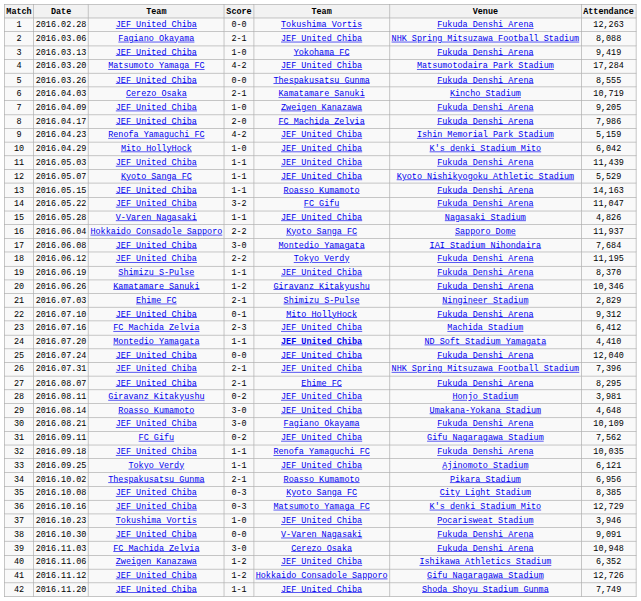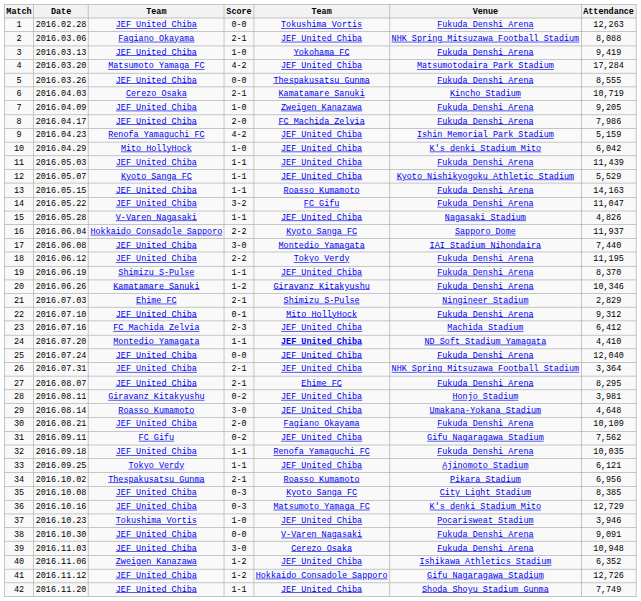17 | Attendance: 7,684 -> 7,440
26 | Attendance: 7,396 -> 3,364
30 | Score: 3-0 -> 2-0
39 | column 3: FC Machida Zelvia -> JEF United Chiba
